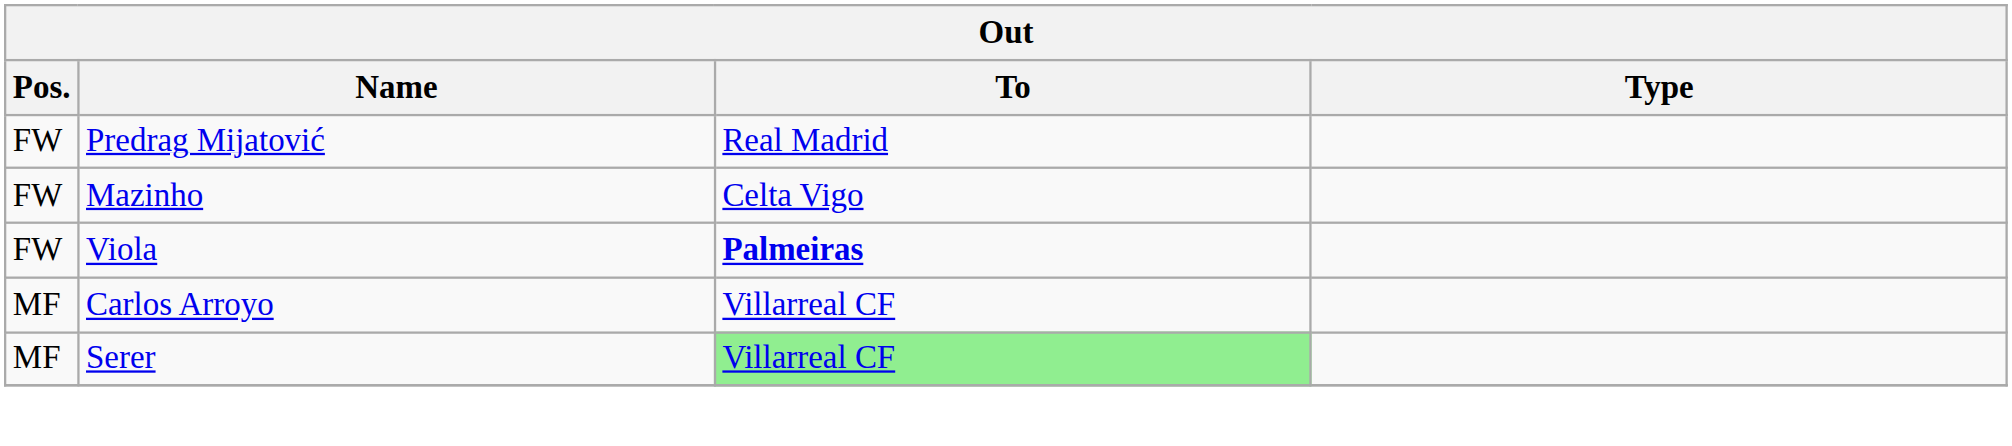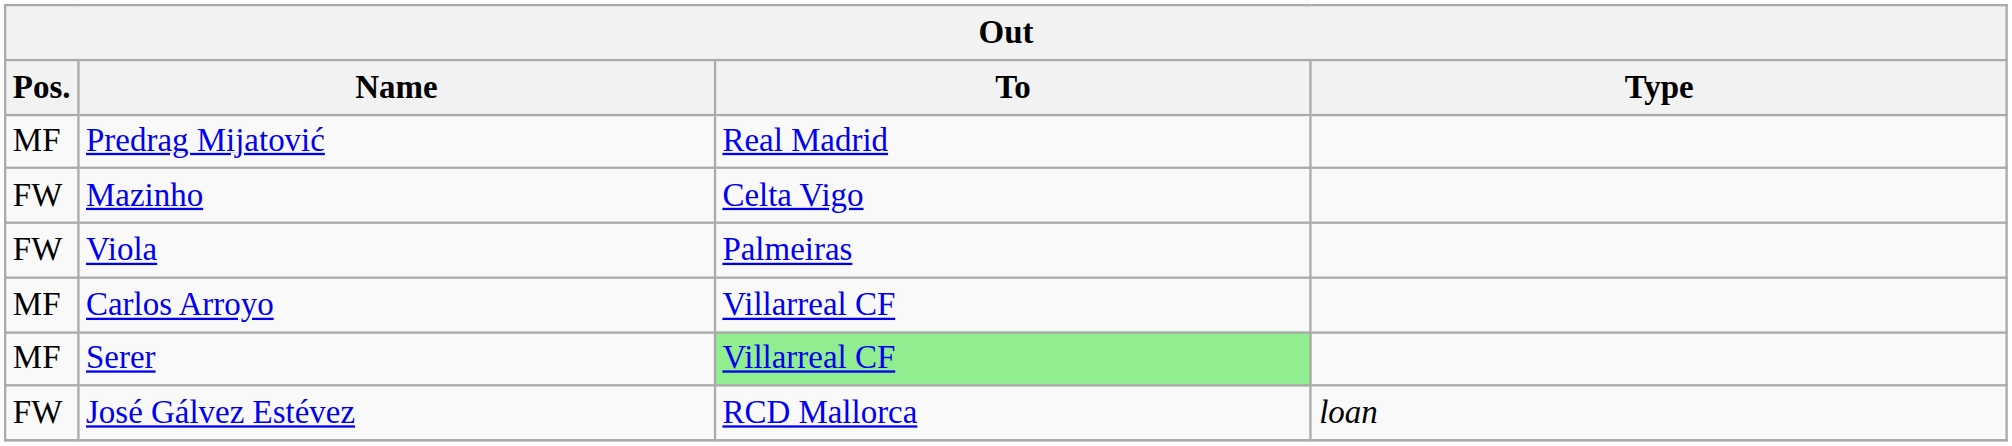Predrag Mijatović | Pos.: FW -> MF
Viola | To: bold -> normal
+ row: FW | José Gálvez Estévez | RCD Mallorca | loan
